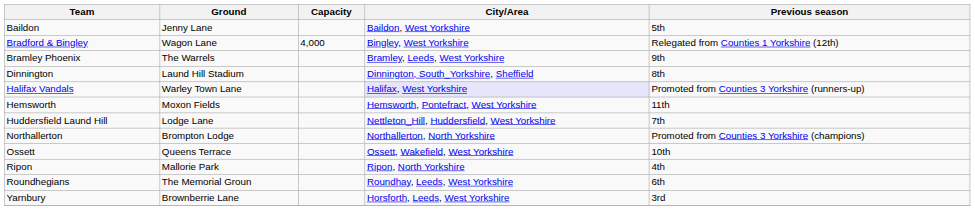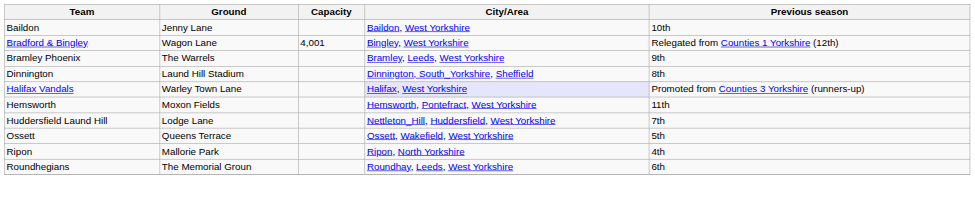Baildon | Previous season: 5th -> 10th
Bradford & Bingley | Capacity: 4,000 -> 4,001
- row: Northallerton | Brompton Lodge | Northallerton, North Yorkshire | Promoted from Counties 3 Yorkshire (champions)
Ossett | Previous season: 10th -> 5th
- row: Yarnbury | Brownberrie Lane | Horsforth, Leeds, West Yorkshire | 3rd
